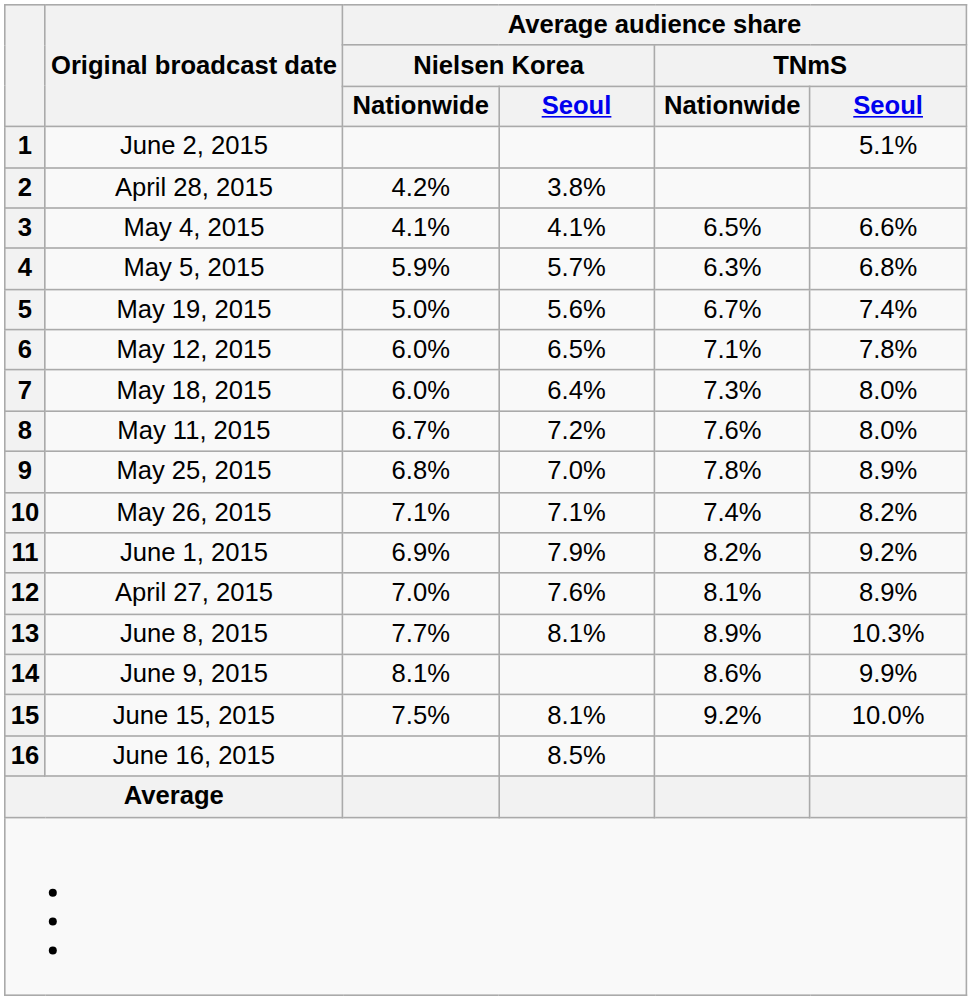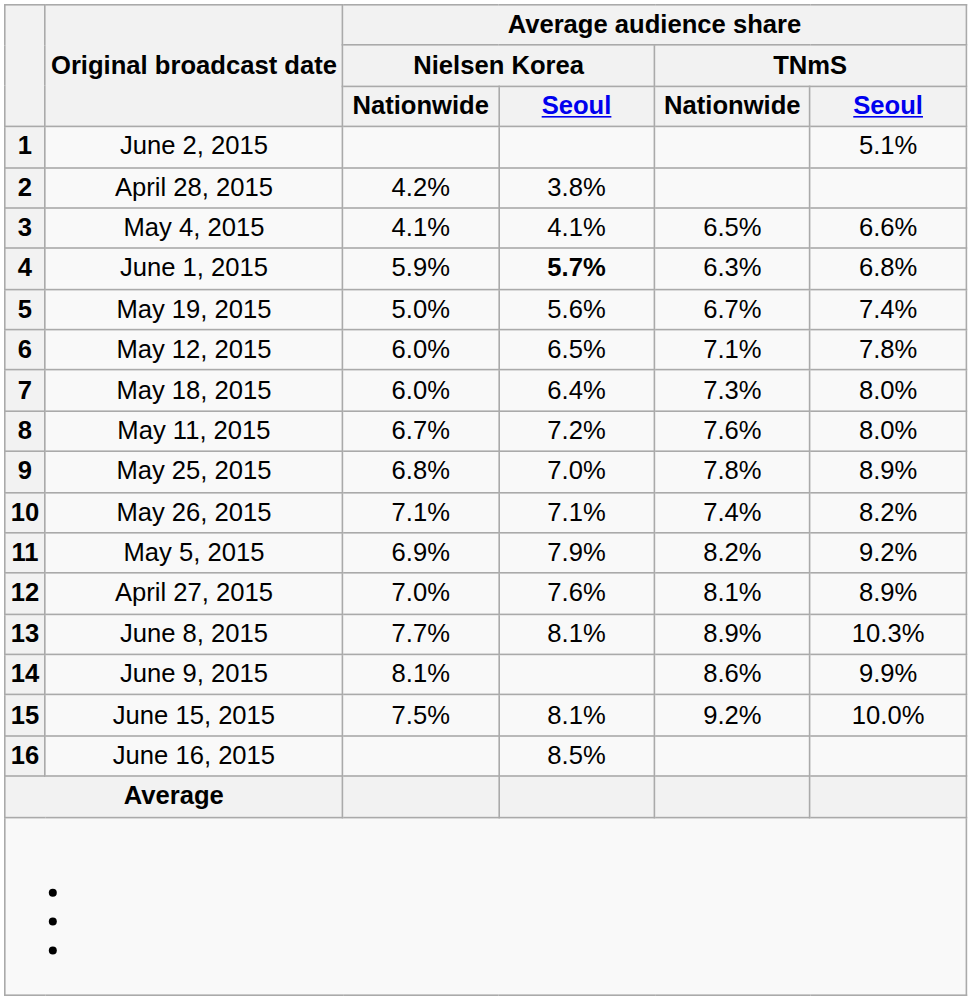4 | Original broadcast date: May 5, 2015 -> June 1, 2015
4 | Average audience share / Nielsen Korea / Seoul: normal -> bold
11 | Original broadcast date: June 1, 2015 -> May 5, 2015
